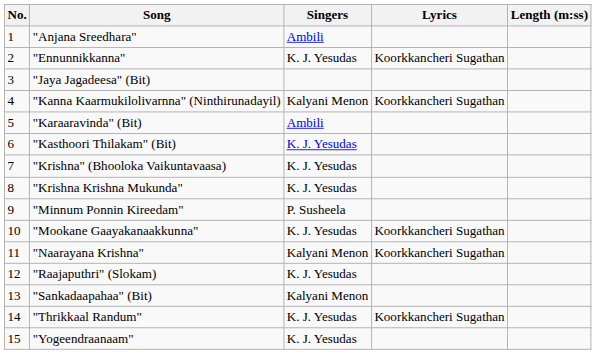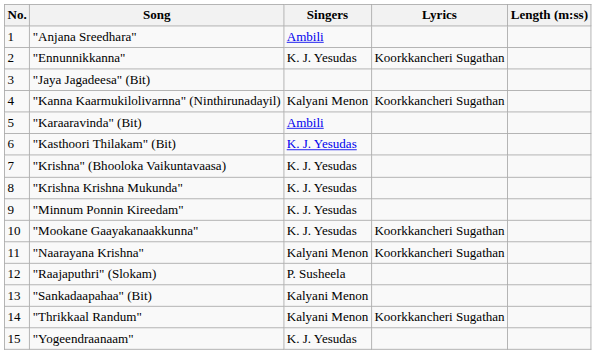"Minnum Ponnin Kireedam" | Singers: P. Susheela -> K. J. Yesudas
"Raajaputhri" (Slokam) | Singers: K. J. Yesudas -> P. Susheela
"Thrikkaal Randum" | Singers: K. J. Yesudas -> Kalyani Menon
